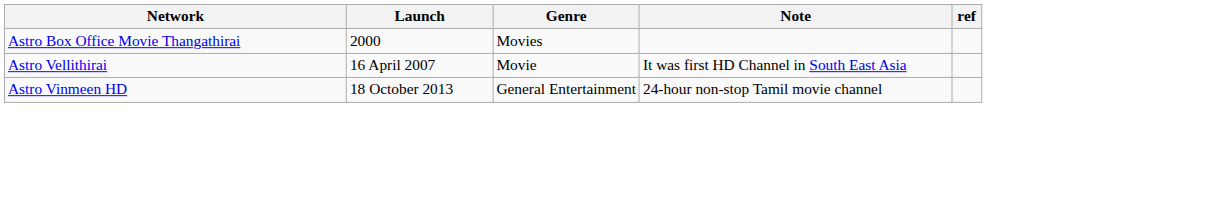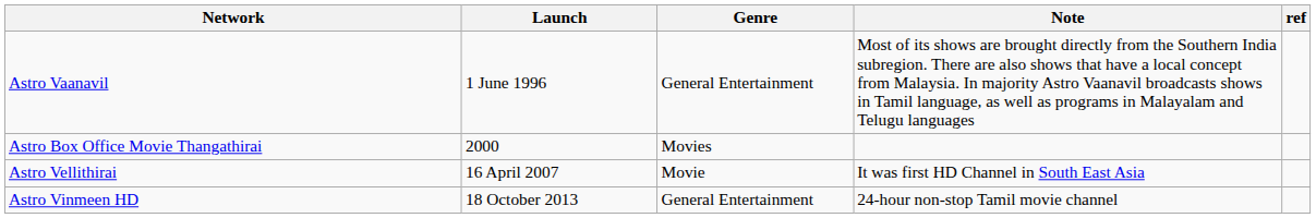+ row: Astro Vaanavil | 1 June 1996 | General Entertainment | Most of its shows are brought directly from the Southern India subregion. There are also shows that have a local concept from Malaysia. In majority Astro Vaanavil broadcasts shows in Tamil language, as well as programs in Malayalam and Telugu languages
